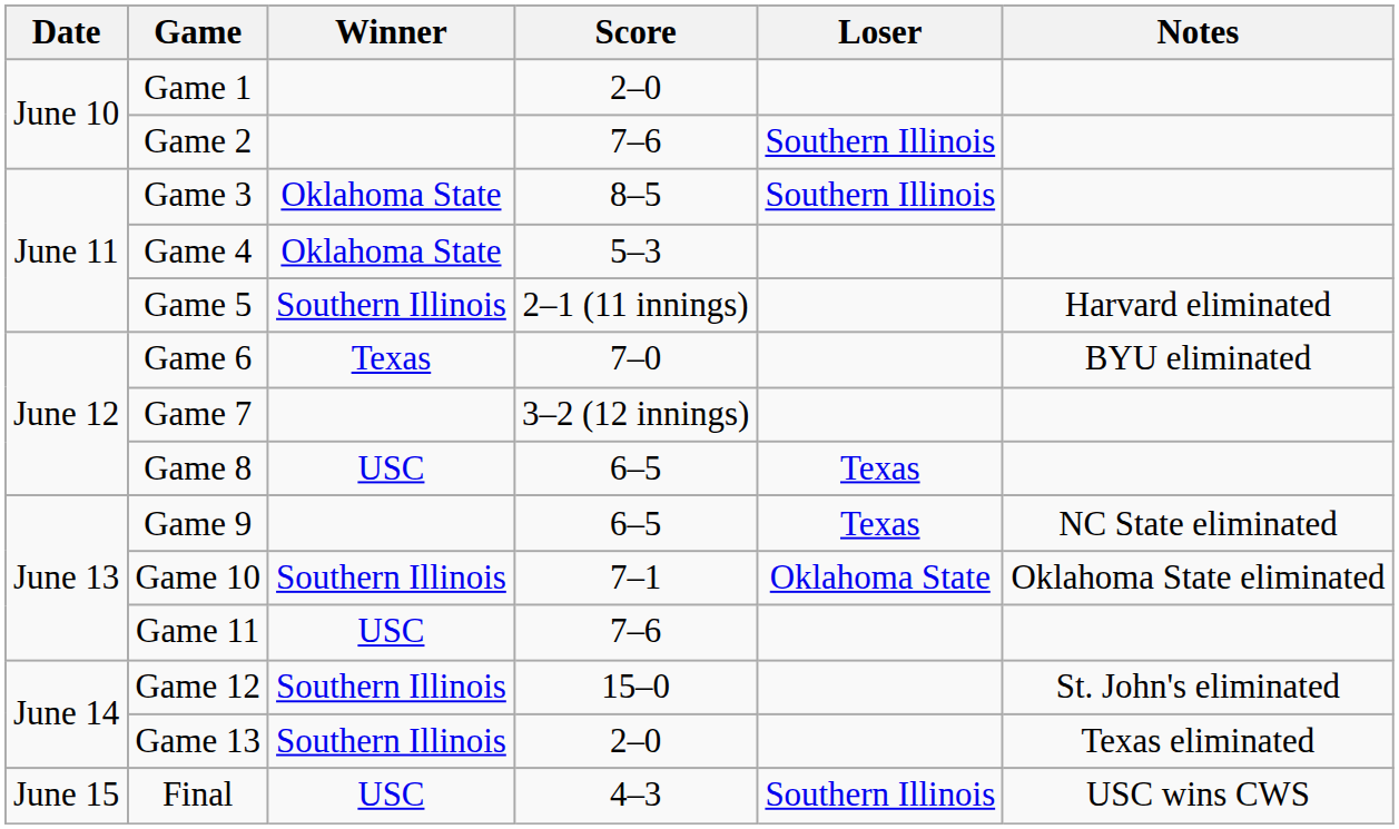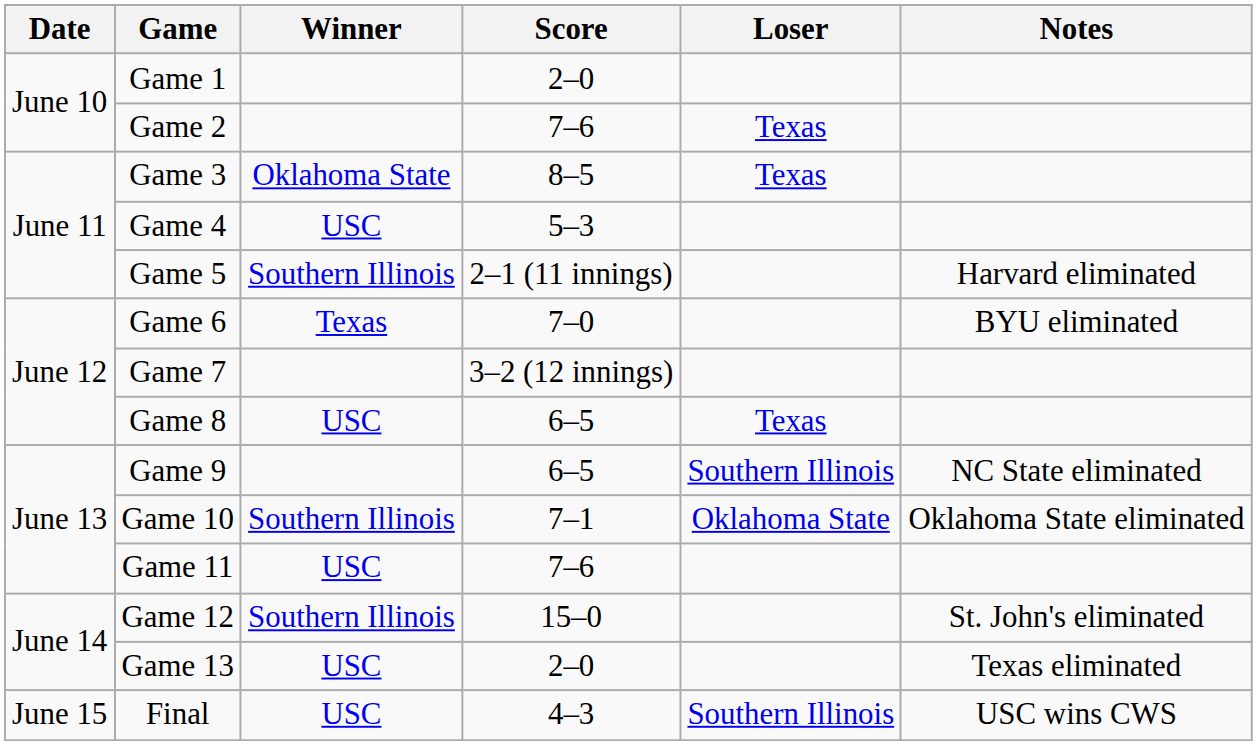Game 2 | Loser: Southern Illinois -> Texas
Game 3 | Loser: Southern Illinois -> Texas
Game 4 | Winner: Oklahoma State -> USC
Game 9 | Loser: Texas -> Southern Illinois
Game 13 | Winner: Southern Illinois -> USC
